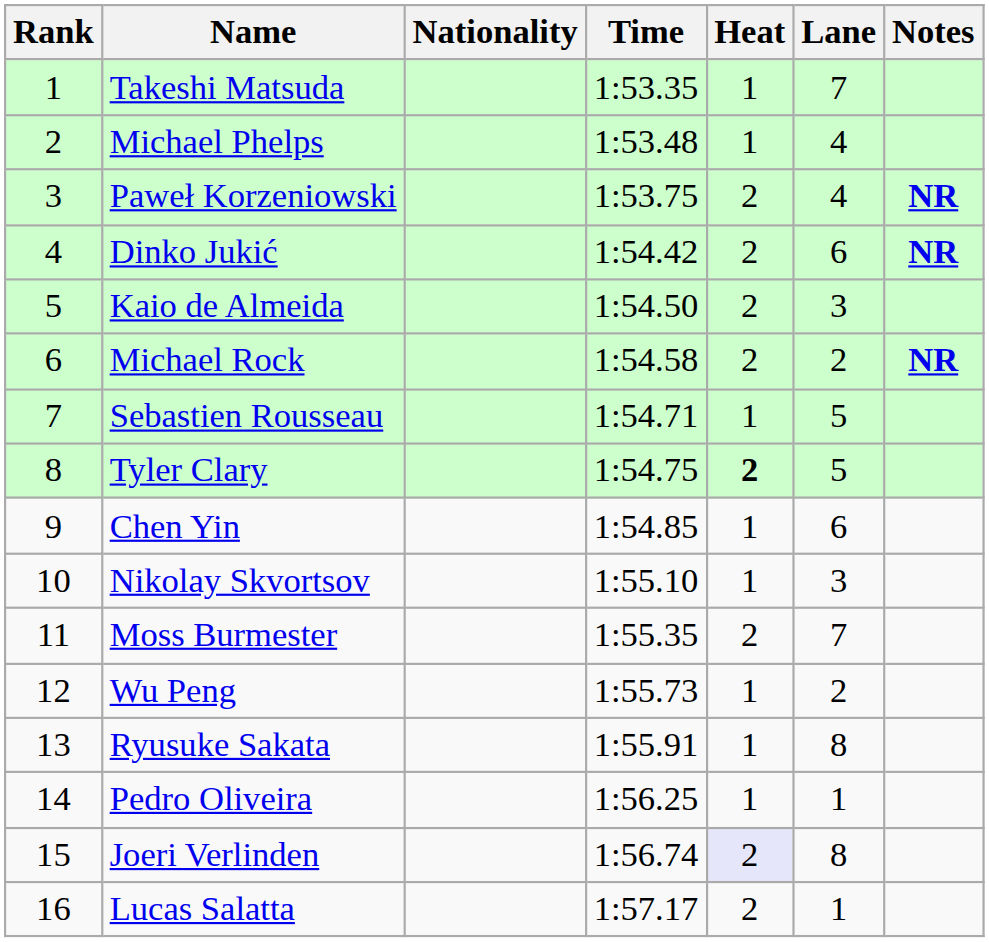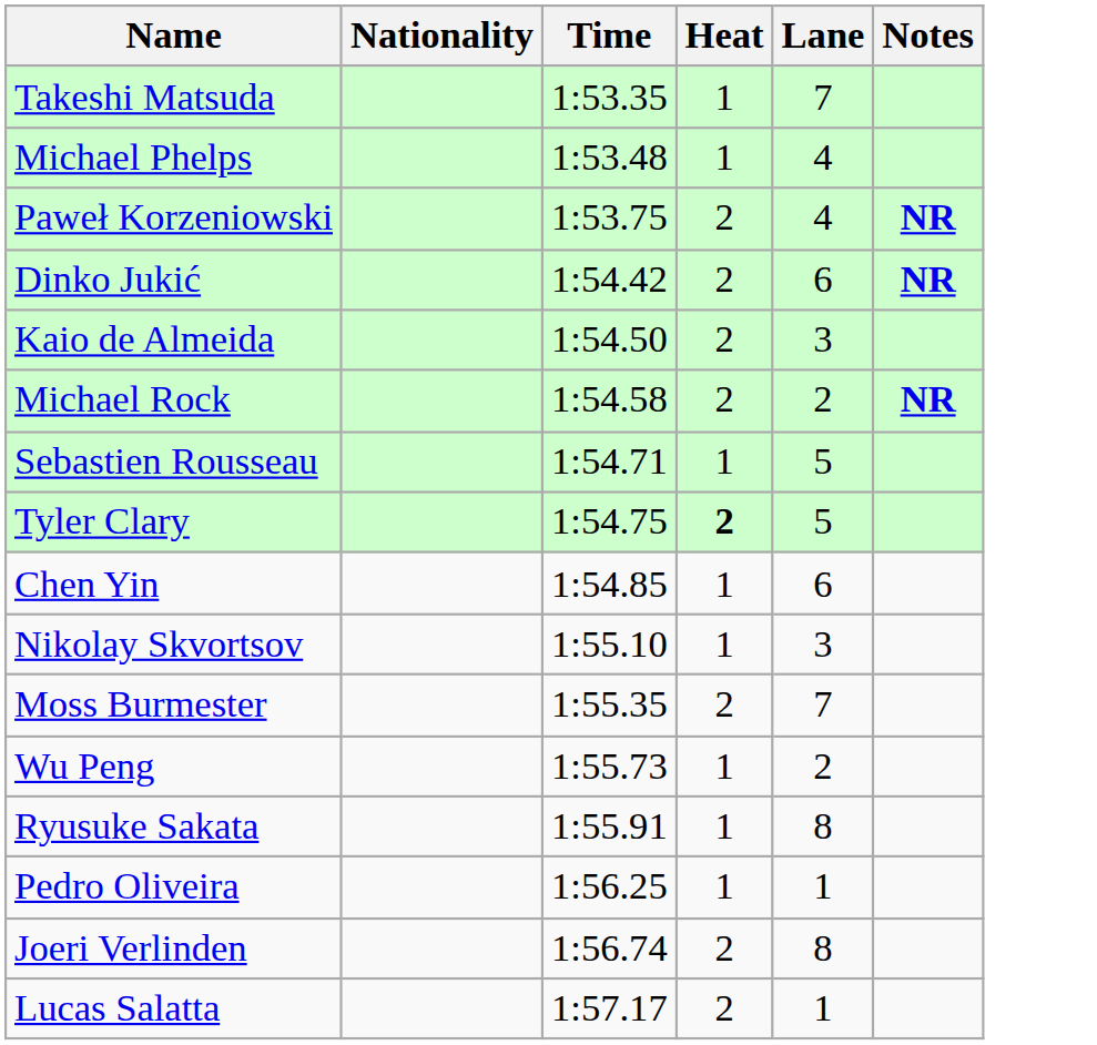- column: Rank | 1 | 2 | 3 | 4 | 5 | 6 | 7 | 8 | 9 | 10 | 11 | 12 | 13 | 14 | 15 | 16
Joeri Verlinden | Heat: lavender background -> no background
